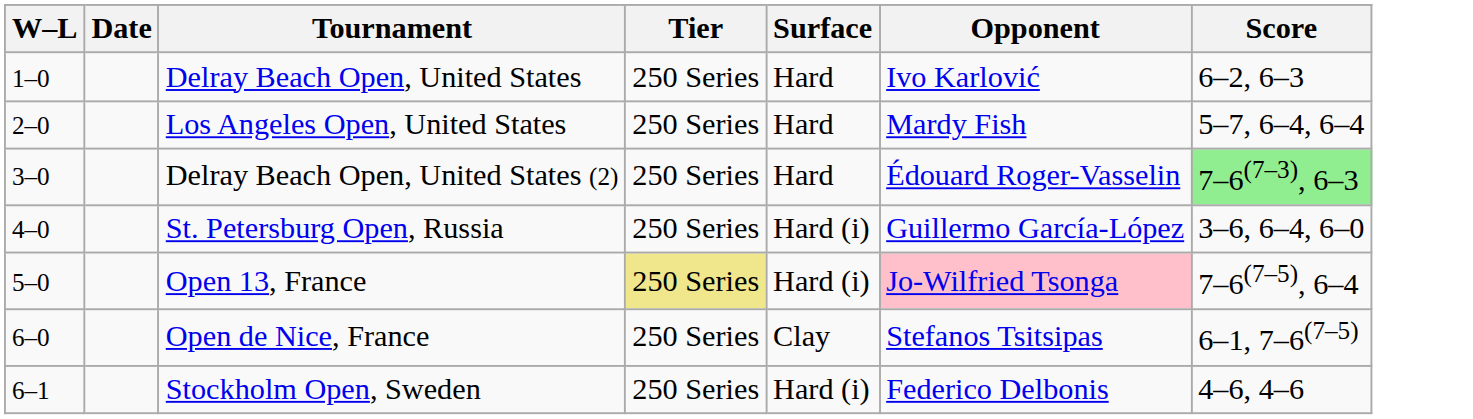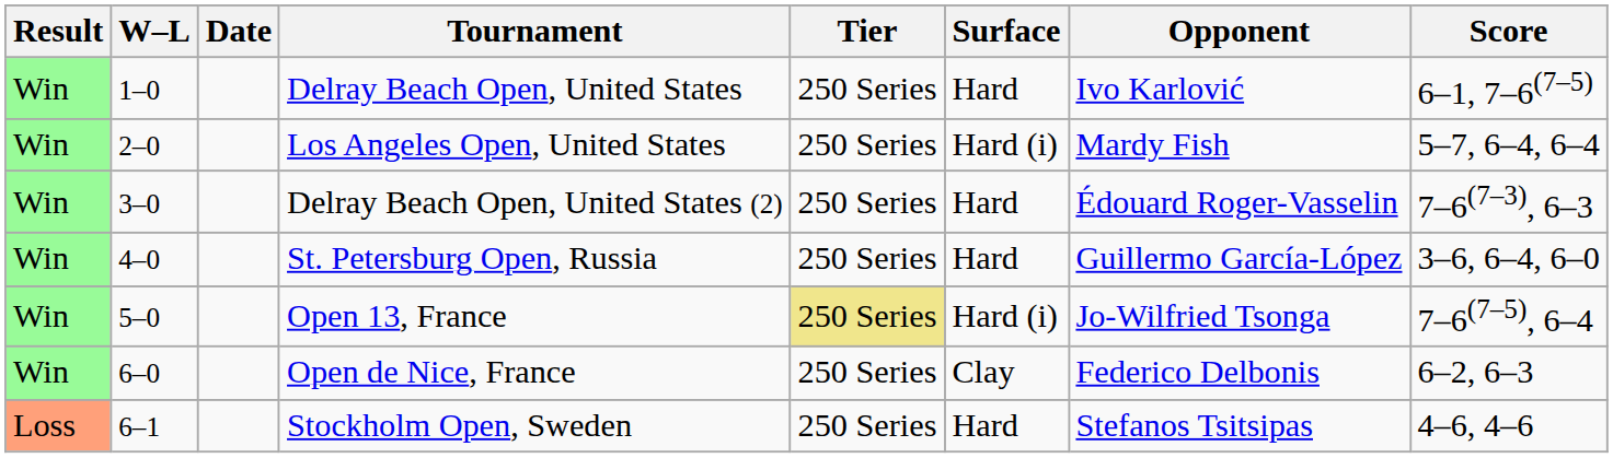+ column: Result | Win | Win | Win | Win | Win | Win | Loss
Delray Beach Open, United States | Score: 6–2, 6–3 -> 6–1, 7–6(7–5)
Los Angeles Open, United States | Surface: Hard -> Hard (i)
Delray Beach Open, United States (2) | Score: lightgreen background -> no background
St. Petersburg Open, Russia | Surface: Hard (i) -> Hard
Open 13, France | Opponent: pink background -> no background
Open de Nice, France | Opponent: Stefanos Tsitsipas -> Federico Delbonis
Open de Nice, France | Score: 6–1, 7–6(7–5) -> 6–2, 6–3
Stockholm Open, Sweden | Surface: Hard (i) -> Hard
Stockholm Open, Sweden | Opponent: Federico Delbonis -> Stefanos Tsitsipas
